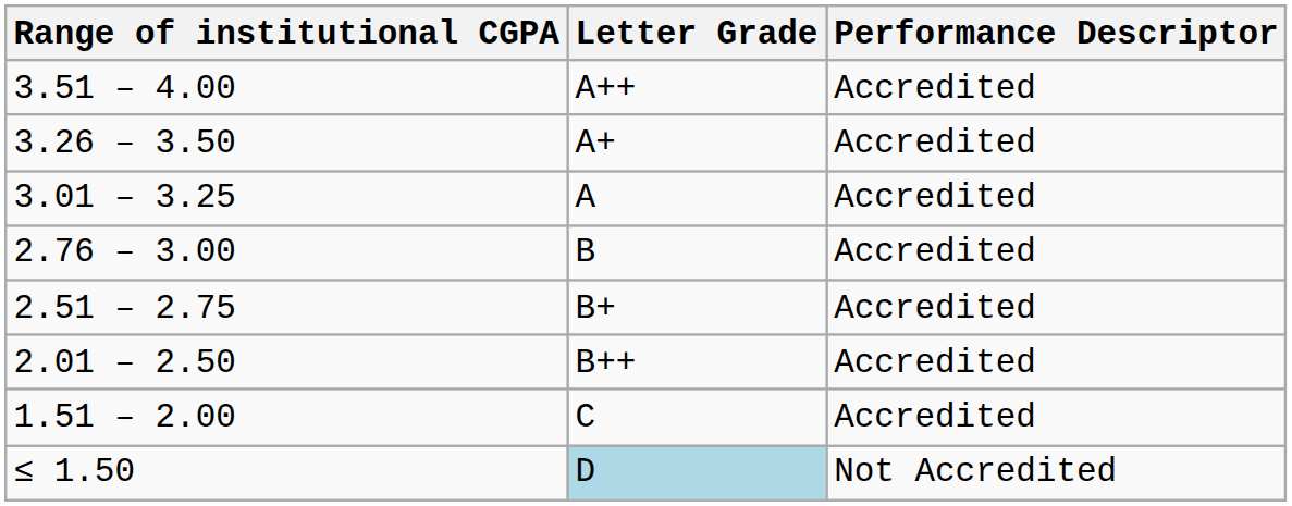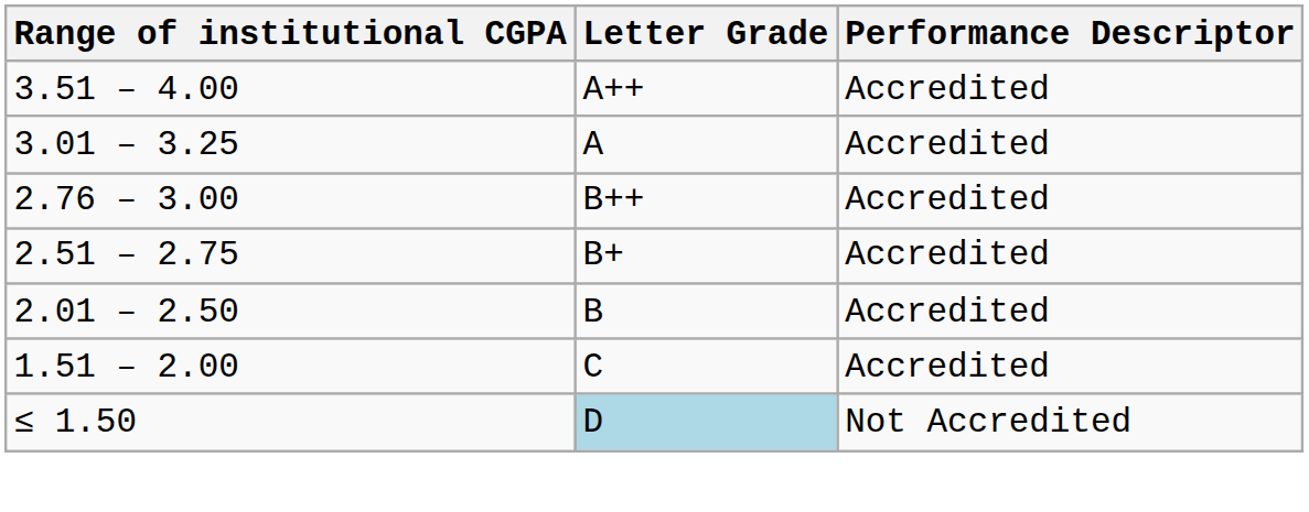- row: 3.26 – 3.50 | A+ | Accredited
2.76 – 3.00 | Letter Grade: B -> B++
2.01 – 2.50 | Letter Grade: B++ -> B
